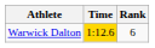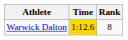Warwick Dalton | Rank: 6 -> 8
